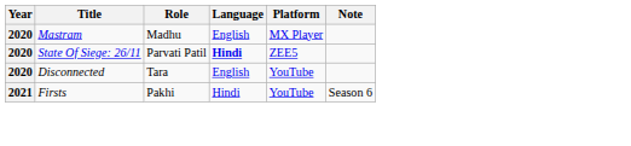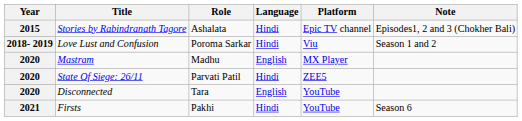+ row: 2015 | Stories by Rabindranath Tagore | Ashalata | Hindi | Epic TV channel | Episodes1, 2 and 3 (Chokher Bali)
+ row: 2018- 2019 | Love Lust and Confusion | Poroma Sarkar | Hindi | Viu | Season 1 and 2
State Of Siege: 26/11 | Language: bold -> normal
